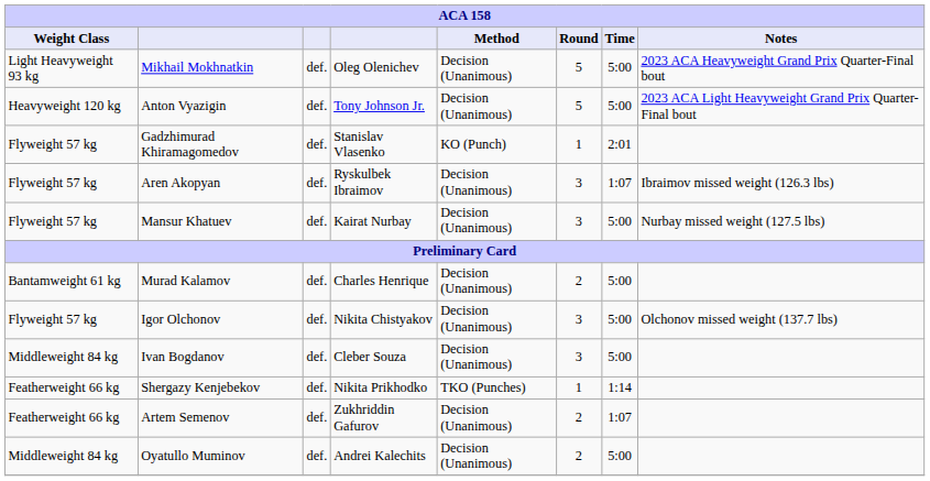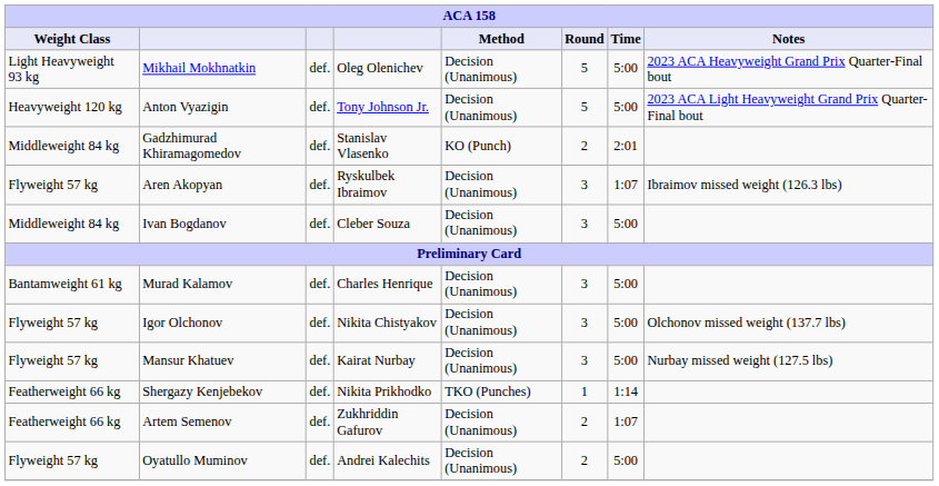Gadzhimurad Khiramagomedov | Weight Class: Flyweight 57 kg -> Middleweight 84 kg
Gadzhimurad Khiramagomedov | Round: 1 -> 2
rows swapped: Ivan Bogdanov <-> Mansur Khatuev
Murad Kalamov | Round: 2 -> 3
Oyatullo Muminov | Weight Class: Middleweight 84 kg -> Flyweight 57 kg
